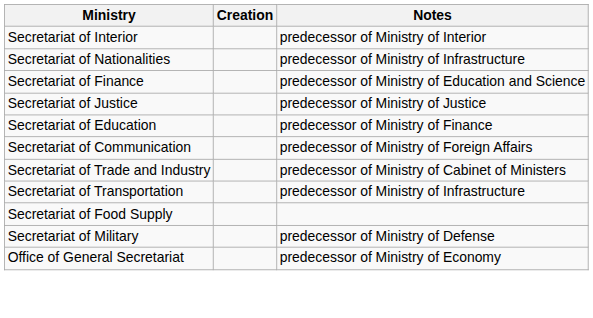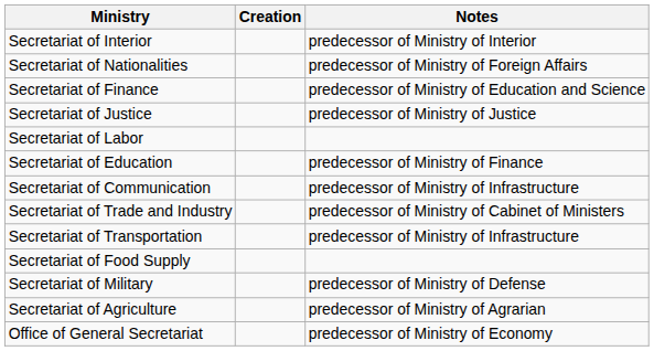Secretariat of Nationalities | Notes: predecessor of Ministry of Infrastructure -> predecessor of Ministry of Foreign Affairs
+ row: Secretariat of Labor
Secretariat of Communication | Notes: predecessor of Ministry of Foreign Affairs -> predecessor of Ministry of Infrastructure
+ row: Secretariat of Agriculture | predecessor of Ministry of Agrarian
